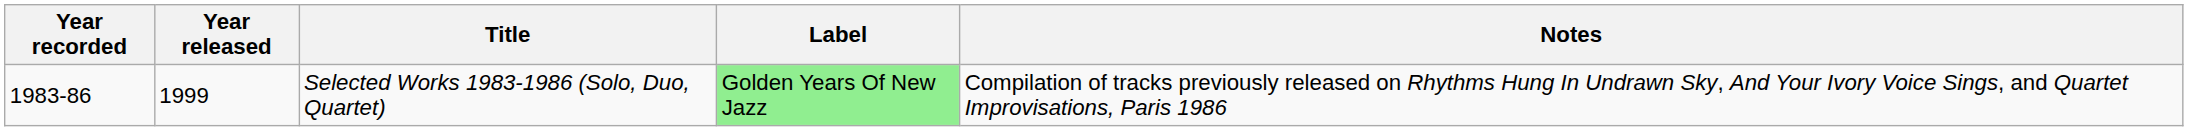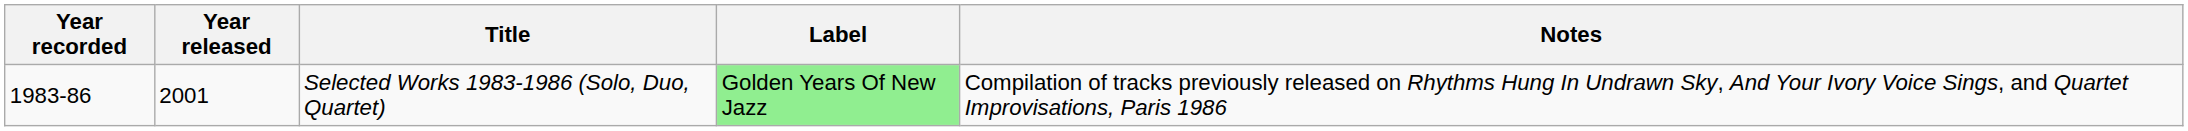Selected Works 1983-1986 (Solo, Duo, Quartet) | Year released: 1999 -> 2001
